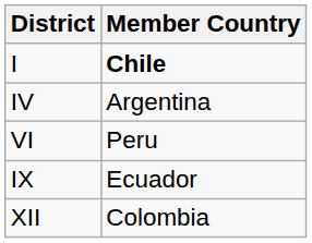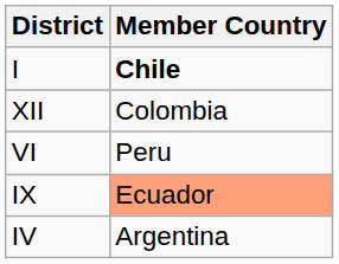rows swapped: IV <-> XII
IX | Member Country: no background -> lightsalmon background
